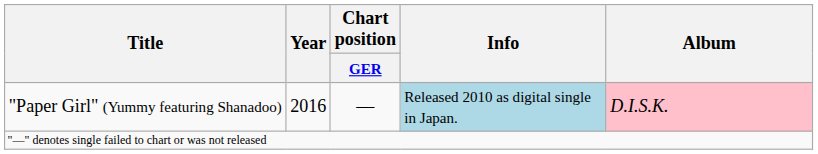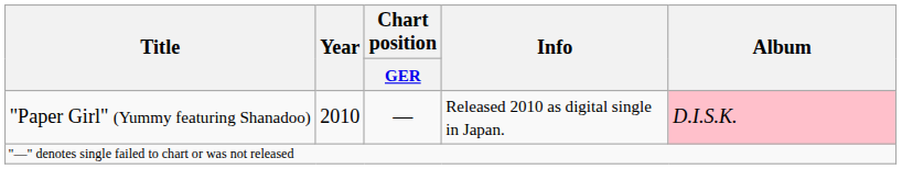"Paper Girl" (Yummy featuring Shanadoo) | Year: 2016 -> 2010
"Paper Girl" (Yummy featuring Shanadoo) | Info: lightblue background -> no background
